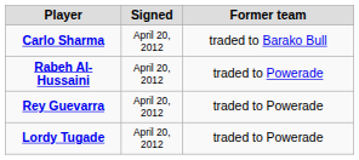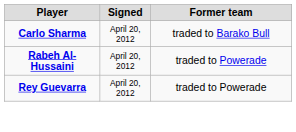- row: Lordy Tugade | April 20, 2012 | traded to Powerade
